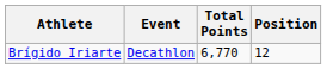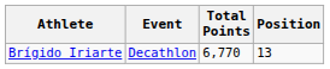Brígido Iriarte | Position: 12 -> 13
